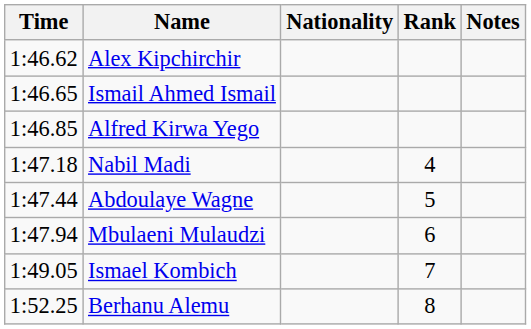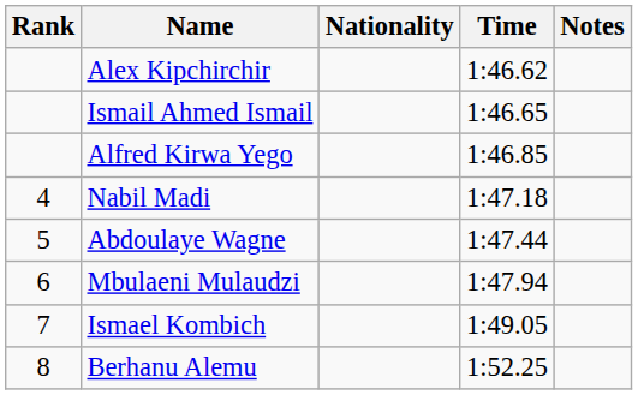columns swapped: Rank <-> Time
